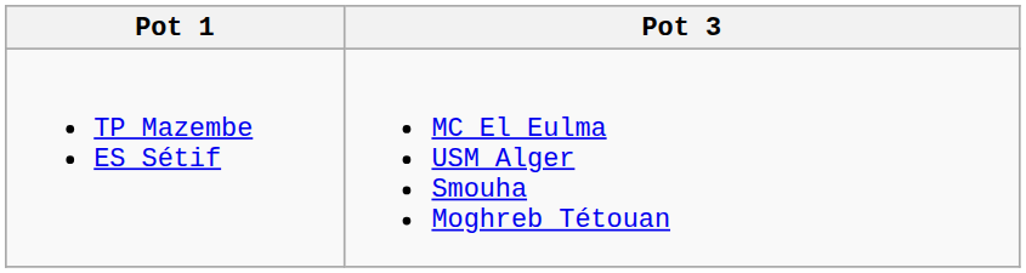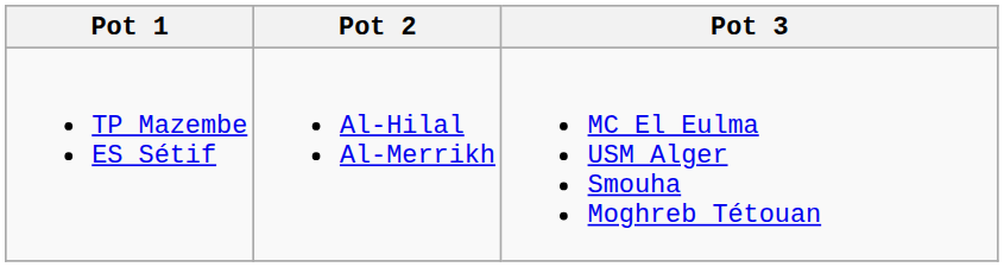+ column: Pot 2 | Al-Hilal Al-Merrikh
